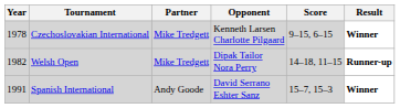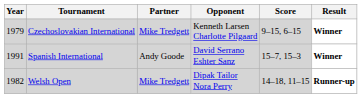Czechoslovakian International | Year: 1978 -> 1979
rows swapped: Welsh Open <-> Spanish International
